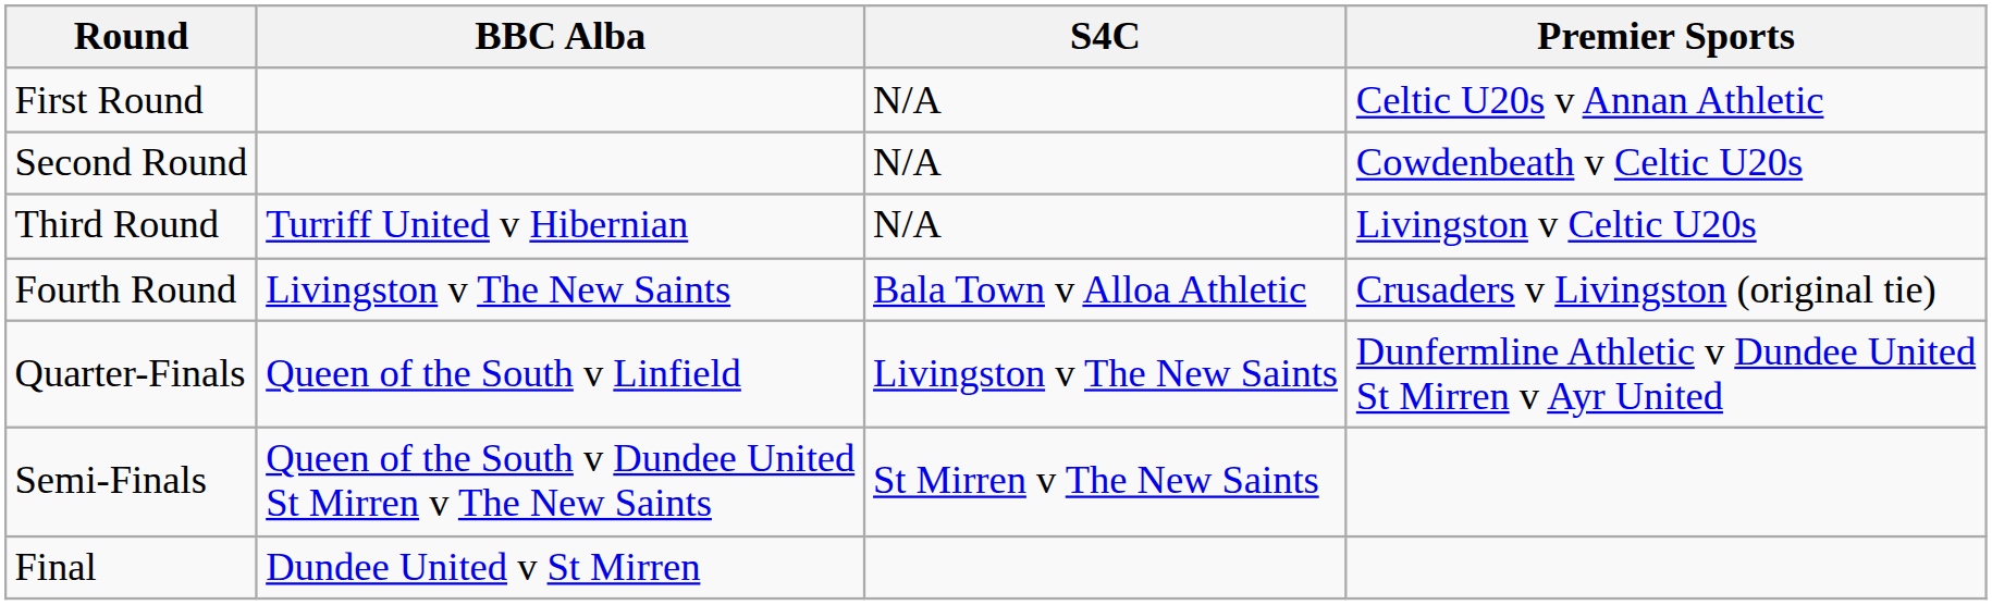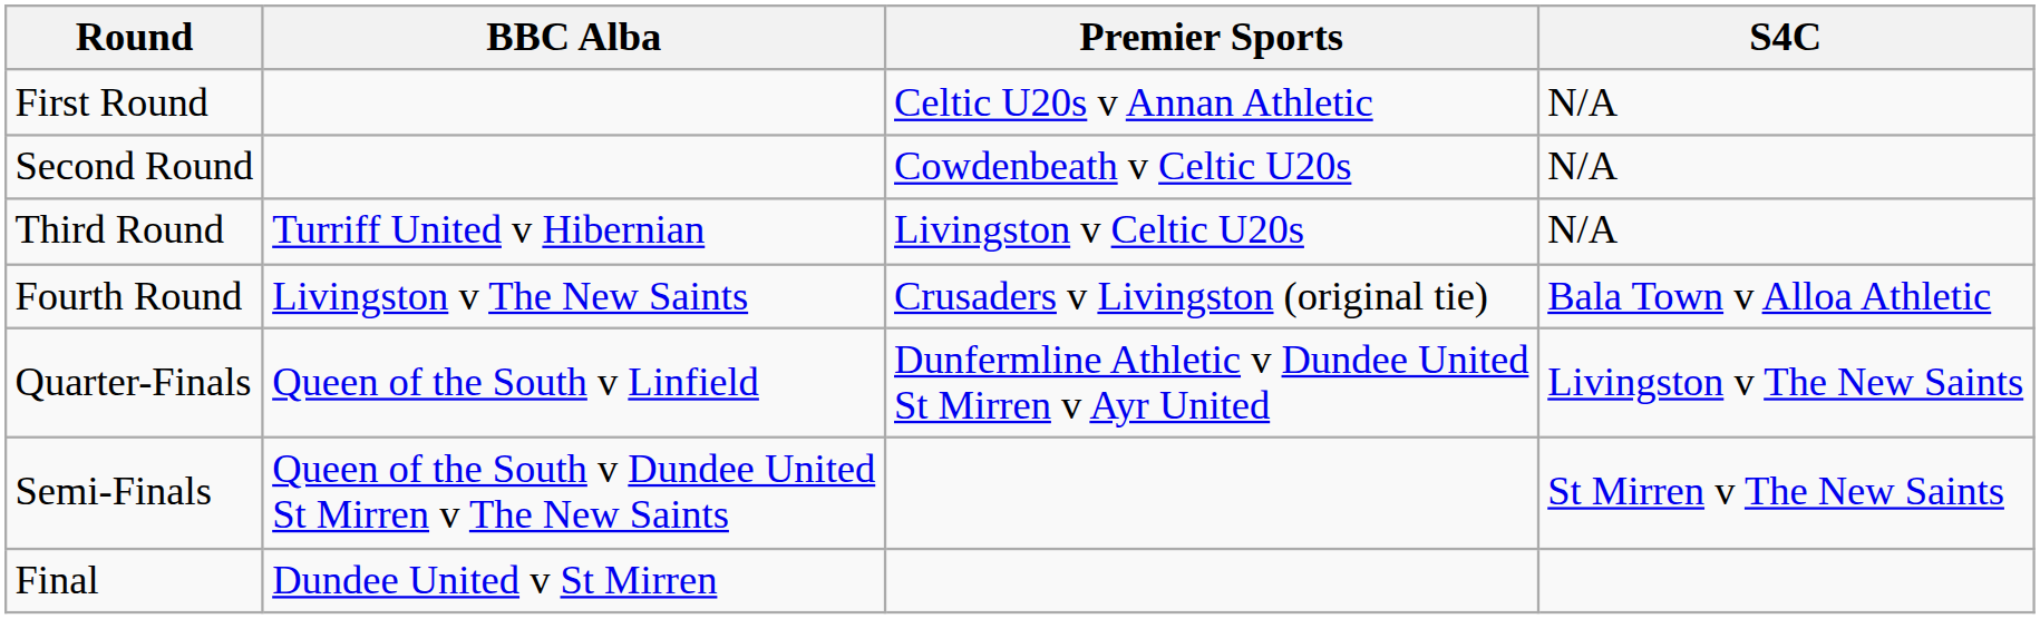columns swapped: S4C <-> Premier Sports
